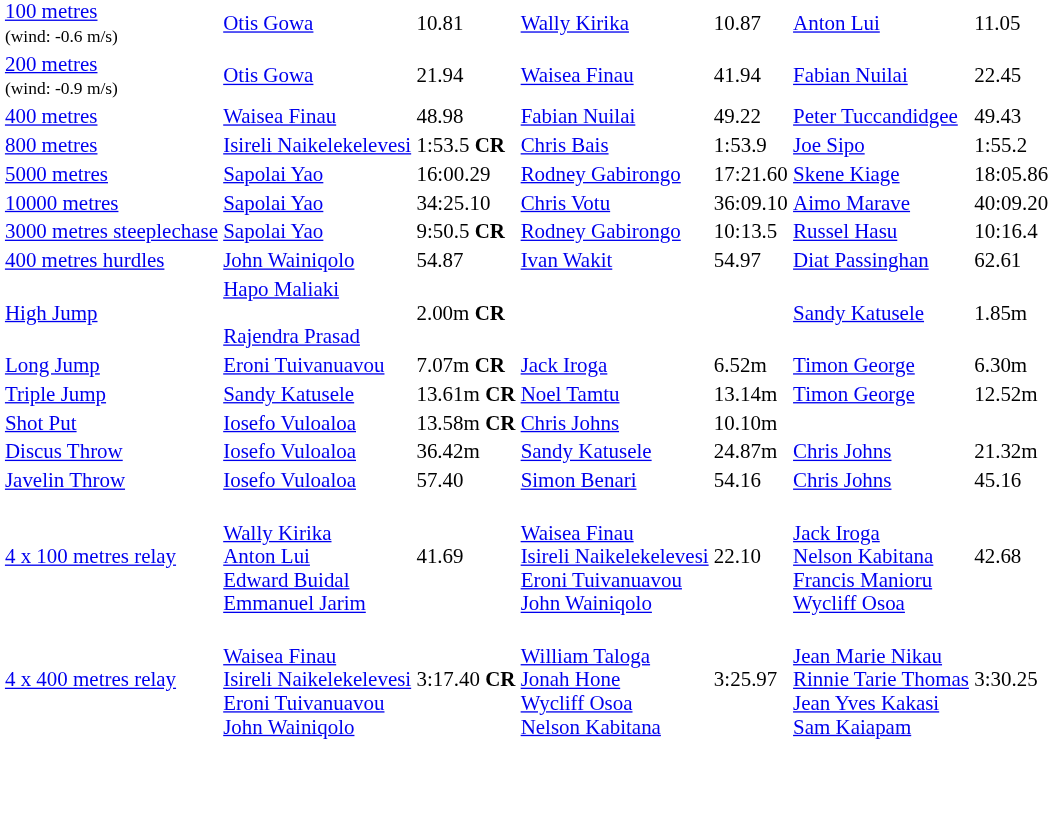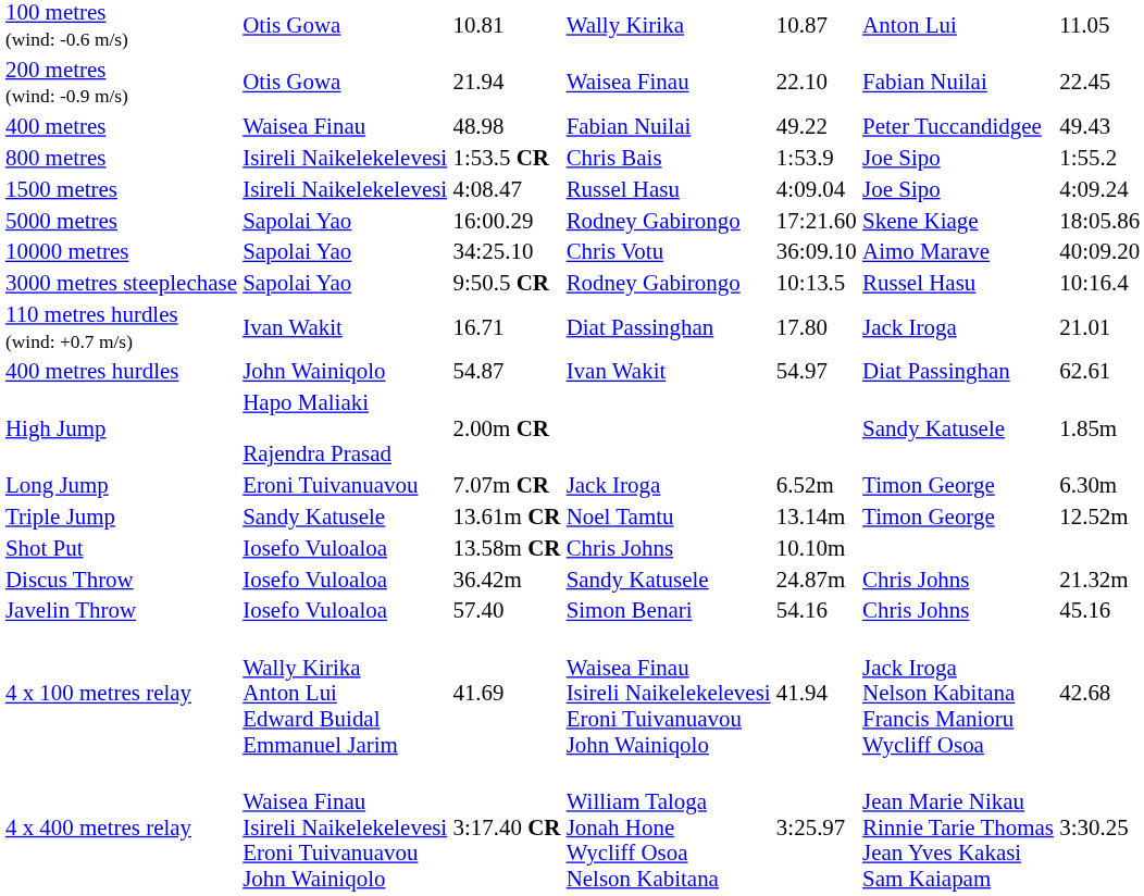200 metres (wind: -0.9 m/s) | column 5: 41.94 -> 22.10
+ row: 1500 metres | Isireli Naikelekelevesi | 4:08.47 | Russel Hasu | 4:09.04 | Joe Sipo | 4:09.24
+ row: 110 metres hurdles (wind: +0.7 m/s) | Ivan Wakit | 16.71 | Diat Passinghan | 17.80 | Jack Iroga | 21.01
4 x 100 metres relay | column 5: 22.10 -> 41.94
